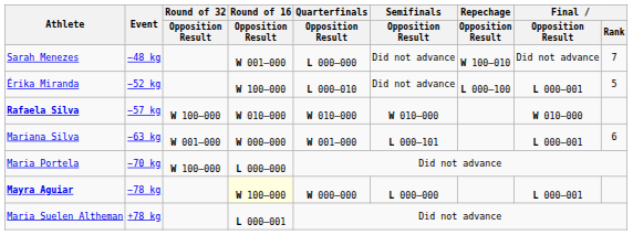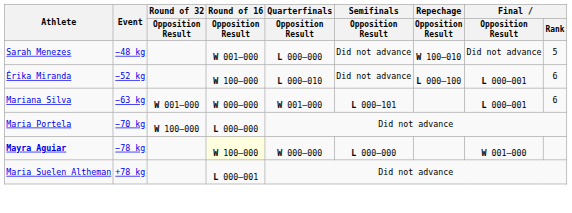Sarah Menezes | Final / Rank: 7 -> 5
Érika Miranda | Final / Rank: 5 -> 6
- row: Rafaela Silva | −57 kg | W 100–000 | W 010–000 | W 010–000 | W 010–000 | W 010–000
Mayra Aguiar | Final / Opposition Result: L 000–001 -> W 001–000
